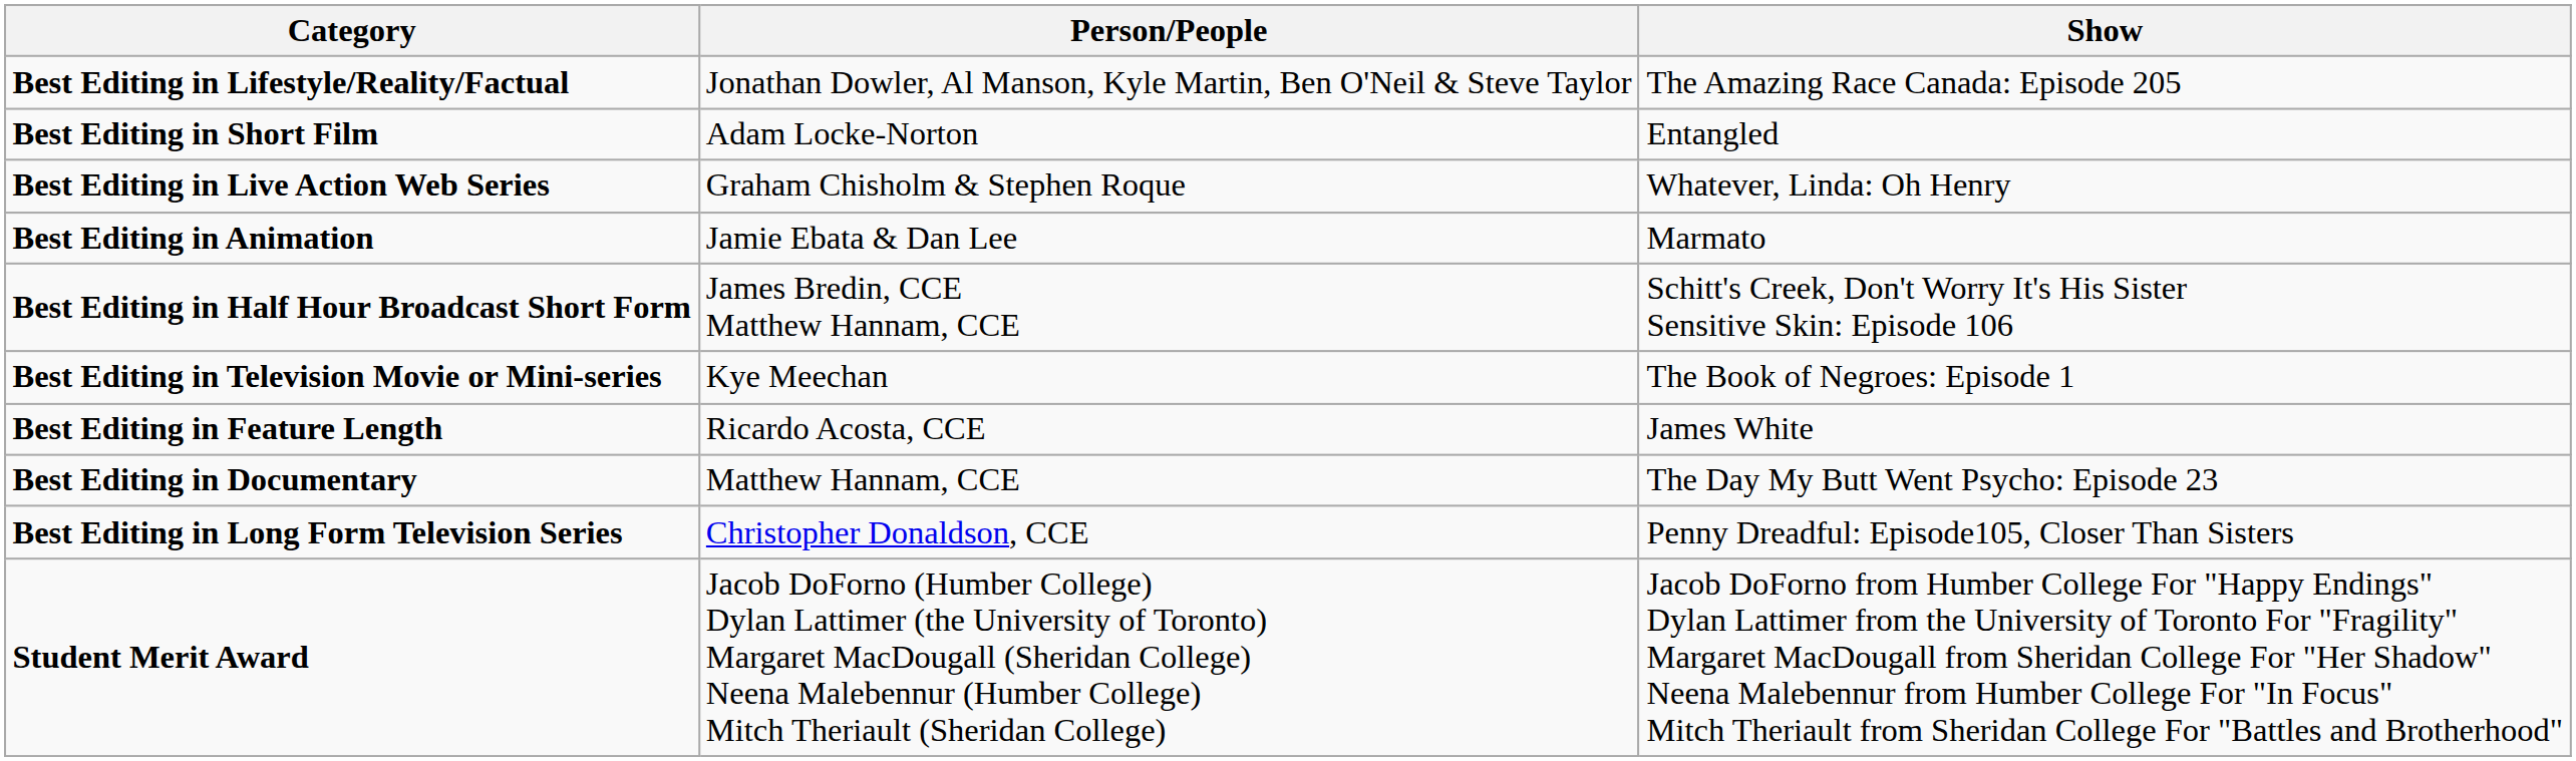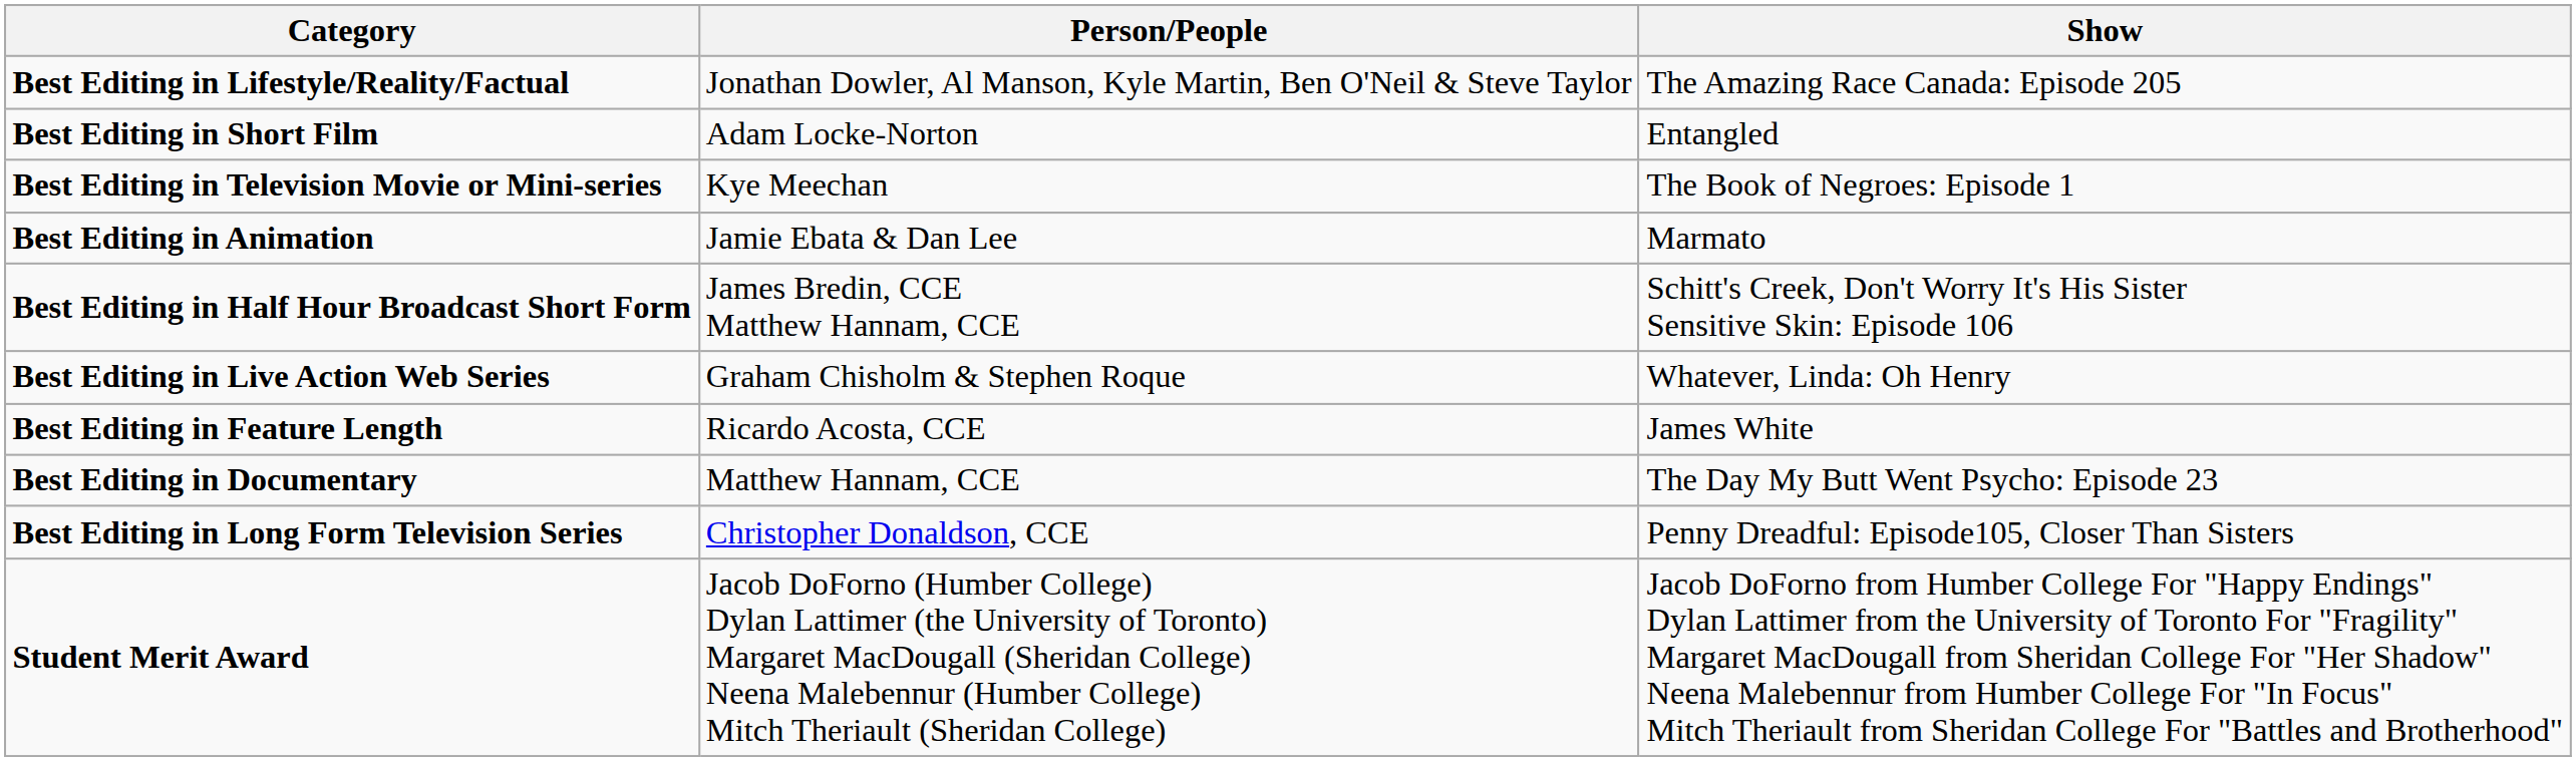rows swapped: Best Editing in Live Action Web Series <-> Best Editing in Television Movie or Mini-series
